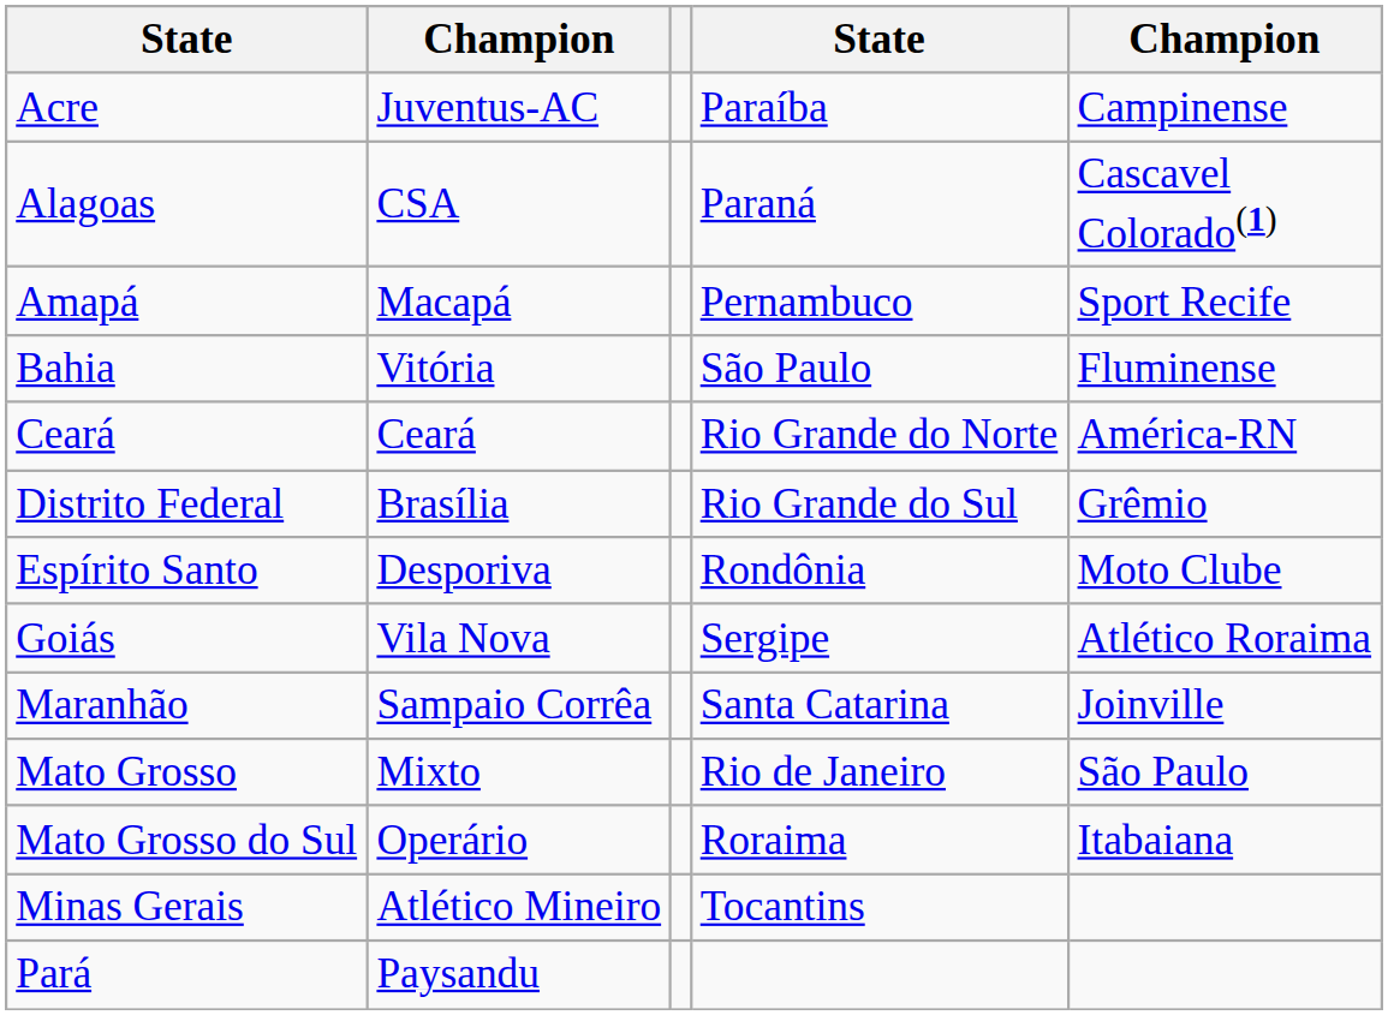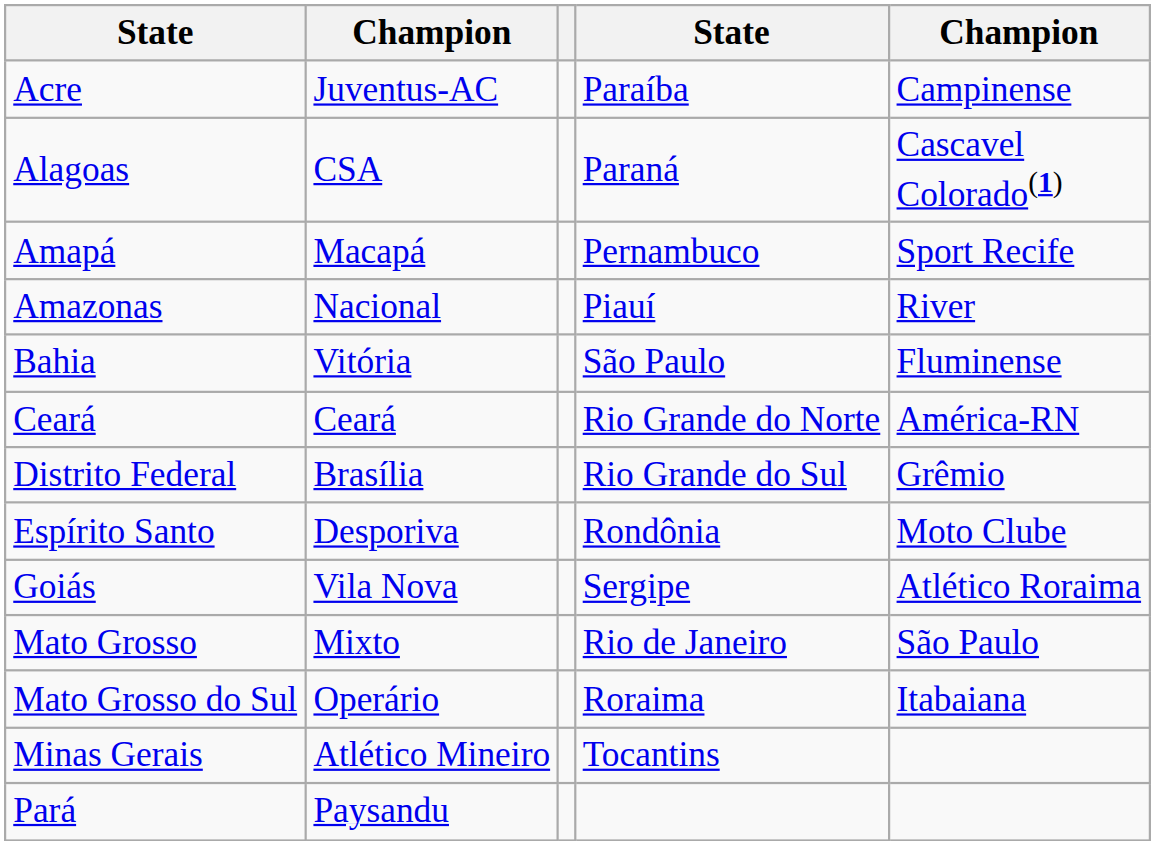+ row: Amazonas | Nacional | Piauí | River
- row: Maranhão | Sampaio Corrêa | Santa Catarina | Joinville
